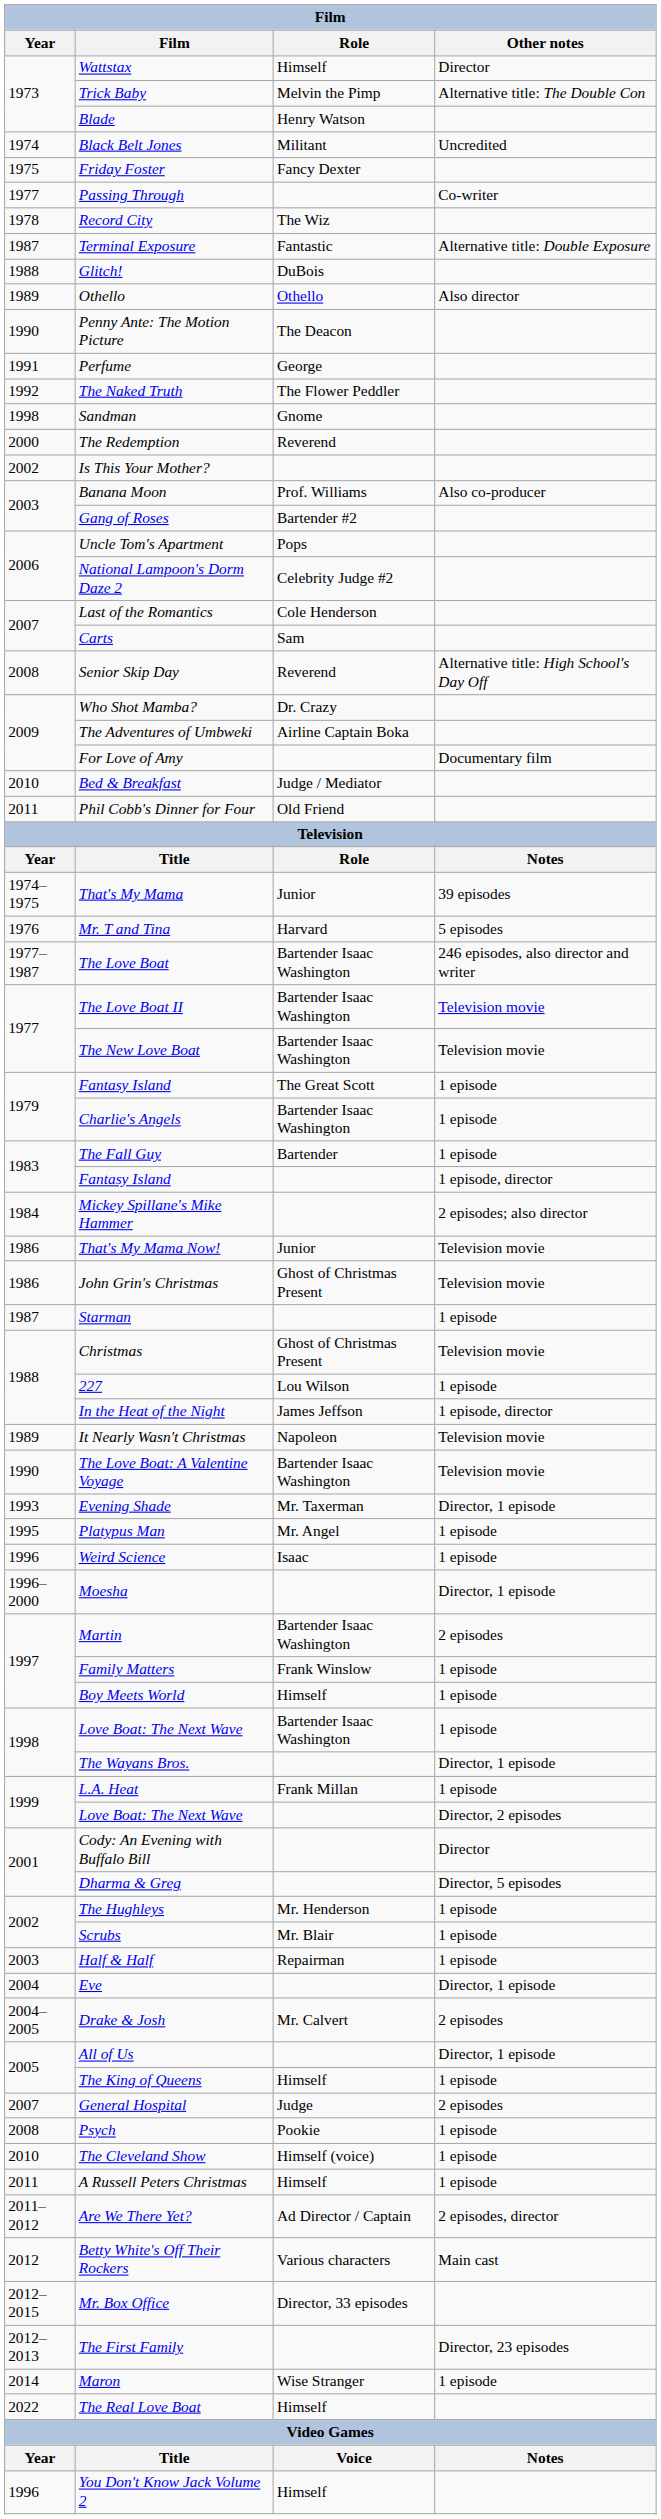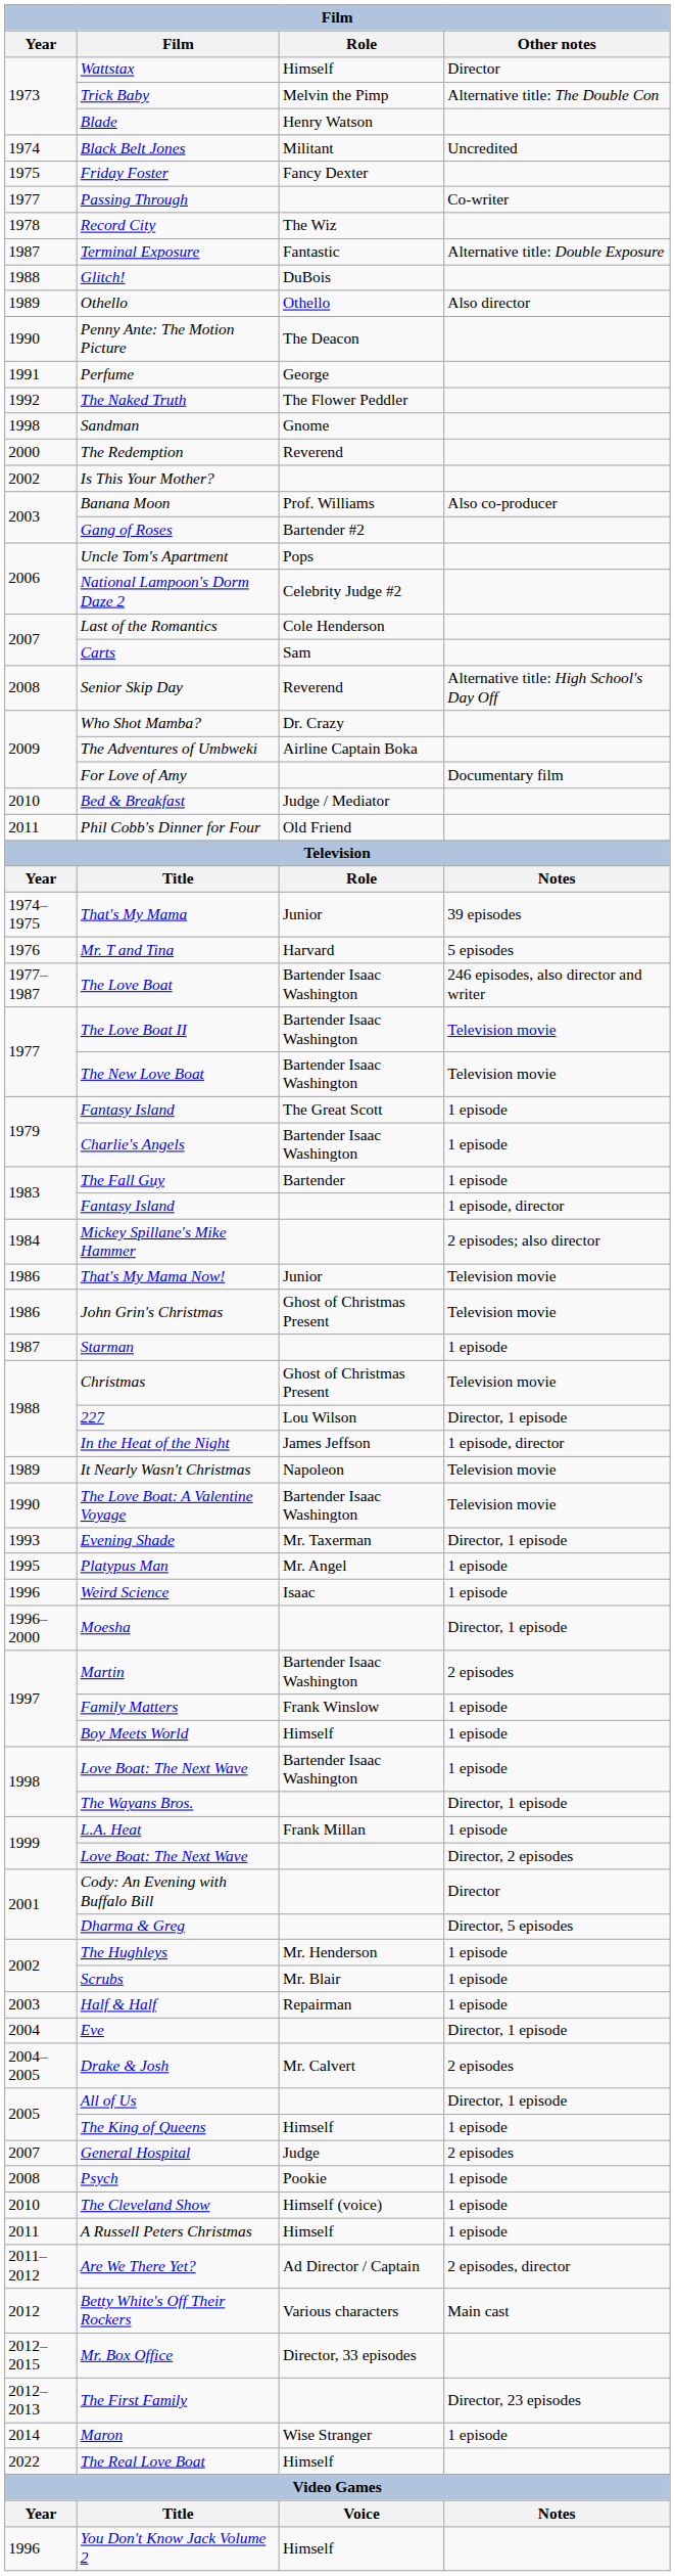227 | Other notes: 1 episode -> Director, 1 episode
